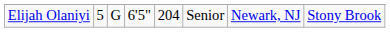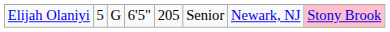Elijah Olaniyi | column 5: 204 -> 205
Elijah Olaniyi | column 8: no background -> pink background
